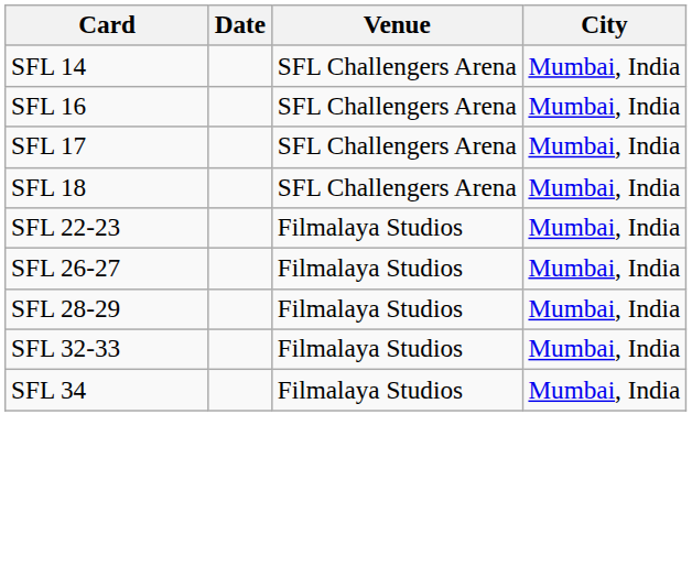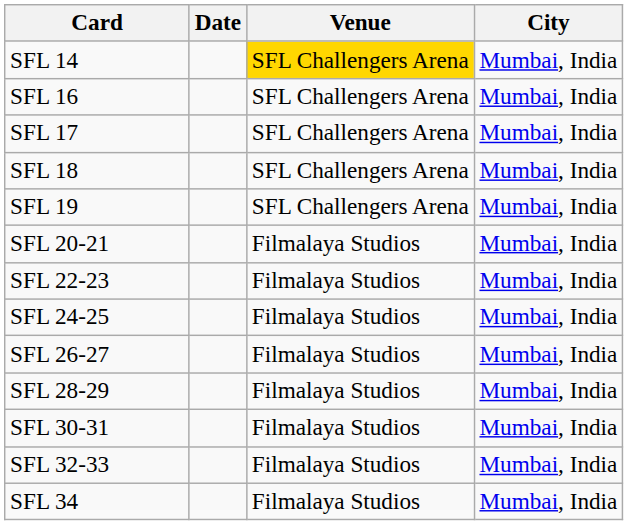SFL 14 | Venue: no background -> gold background
+ row: SFL 19 | SFL Challengers Arena | Mumbai, India
+ row: SFL 20-21 | Filmalaya Studios | Mumbai, India
+ row: SFL 24-25 | Filmalaya Studios | Mumbai, India
+ row: SFL 30-31 | Filmalaya Studios | Mumbai, India
